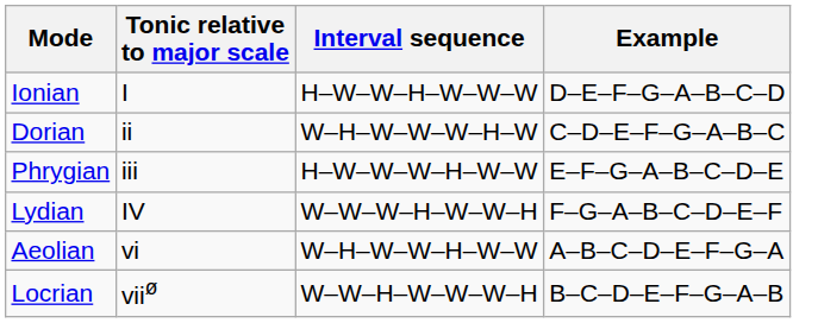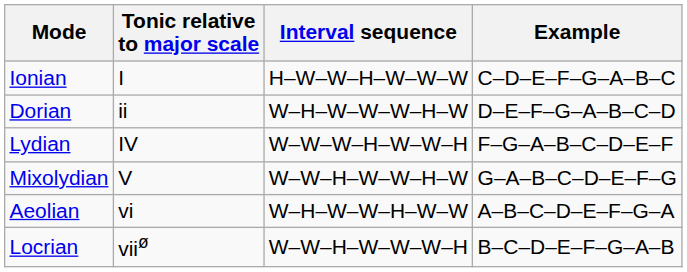Ionian | Example: D–E–F–G–A–B–C–D -> C–D–E–F–G–A–B–C
Dorian | Example: C–D–E–F–G–A–B–C -> D–E–F–G–A–B–C–D
- row: Phrygian | iii | H–W–W–W–H–W–W | E–F–G–A–B–C–D–E
+ row: Mixolydian | V | W–W–H–W–W–H–W | G–A–B–C–D–E–F–G
